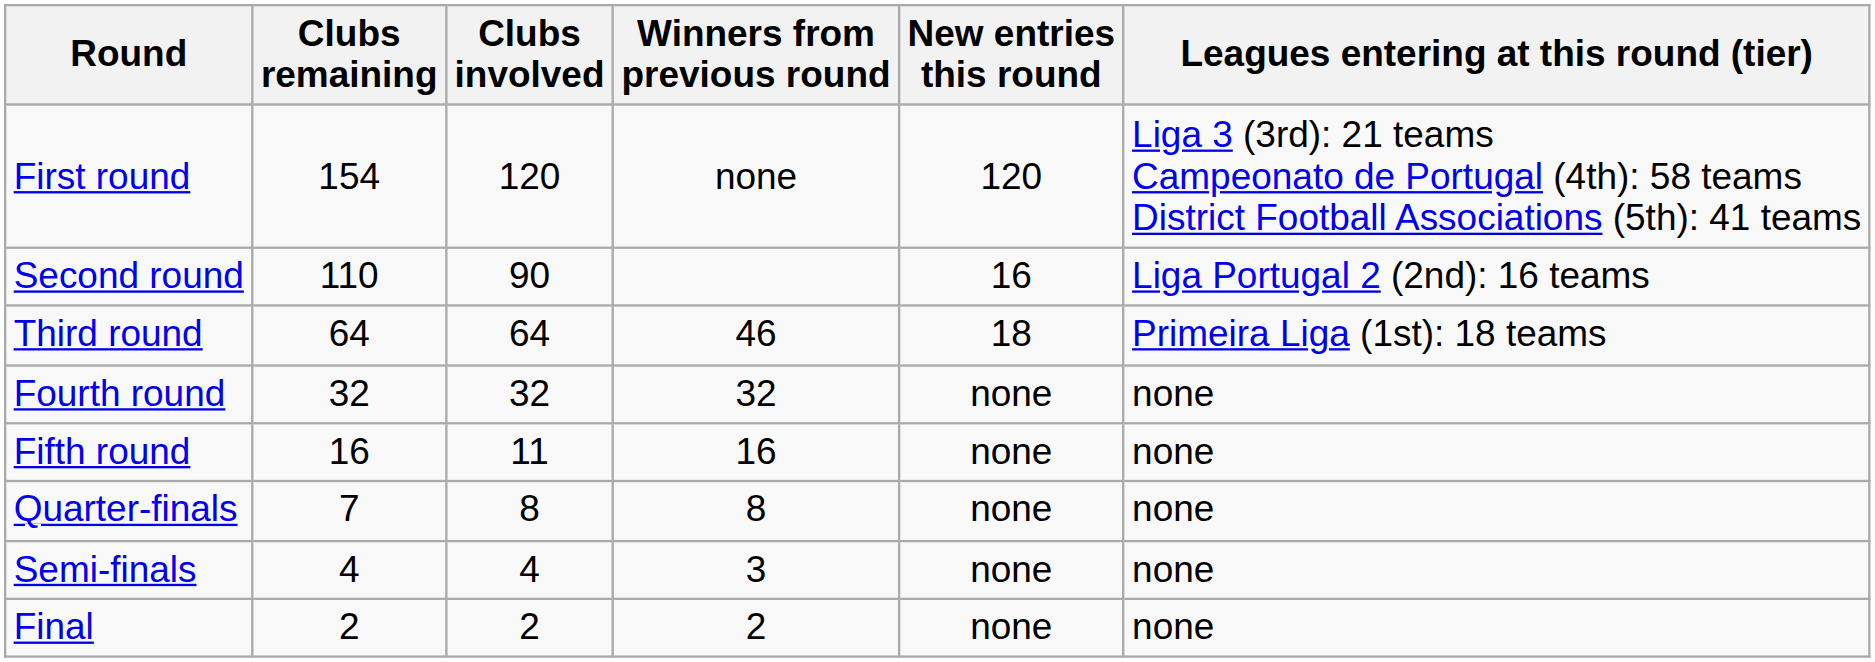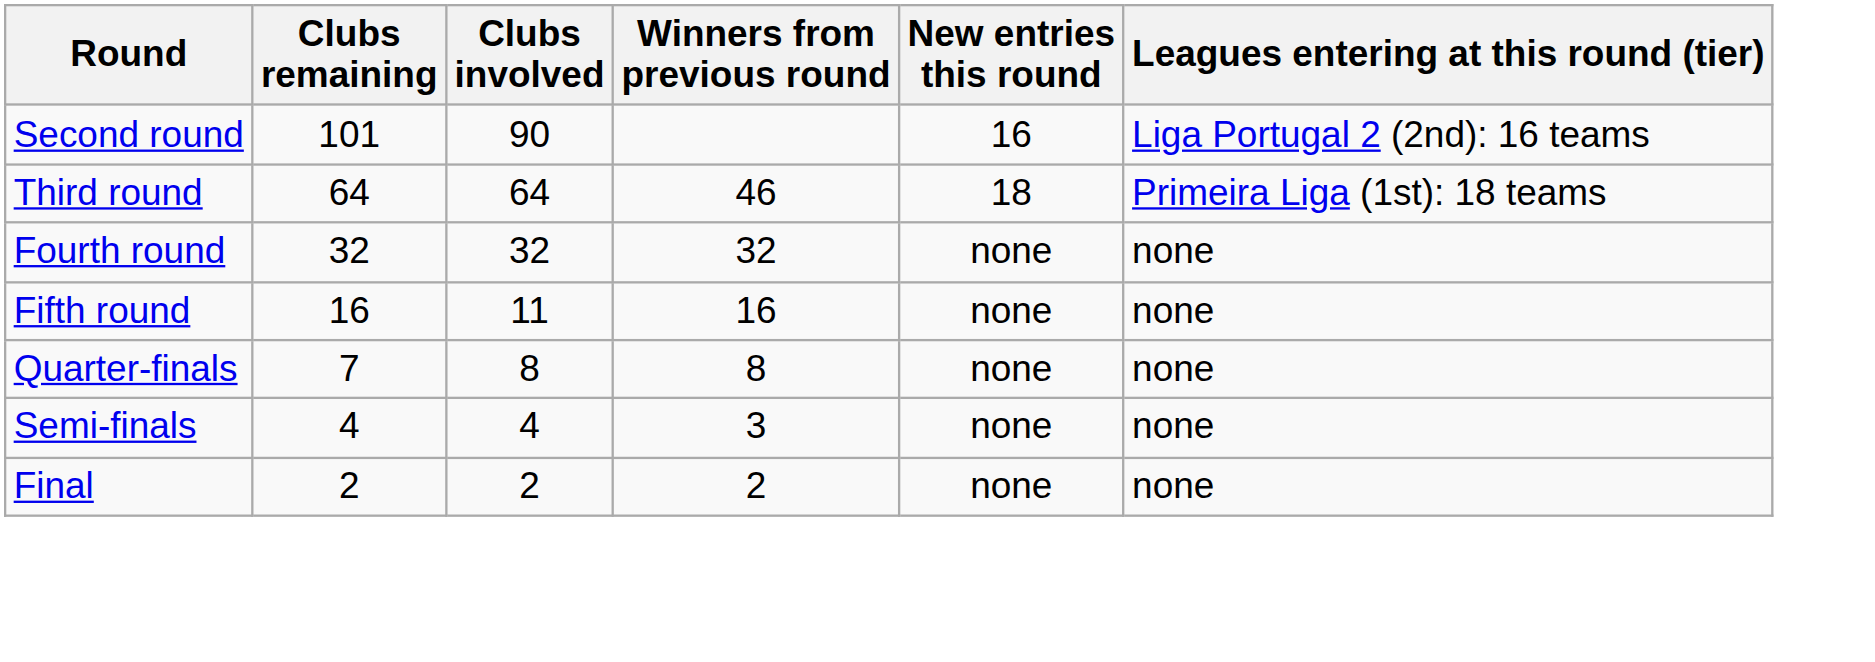- row: First round | 154 | 120 | none | 120 | Liga 3 (3rd): 21 teams Campeonato de Portugal (4th): 58 teams District Football Associations (5th): 41 teams
Second round | Clubs remaining: 110 -> 101
